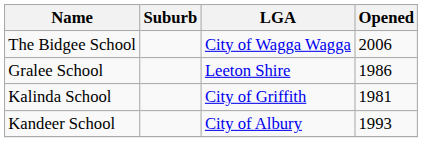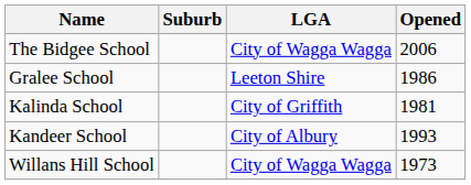+ row: Willans Hill School | City of Wagga Wagga | 1973
